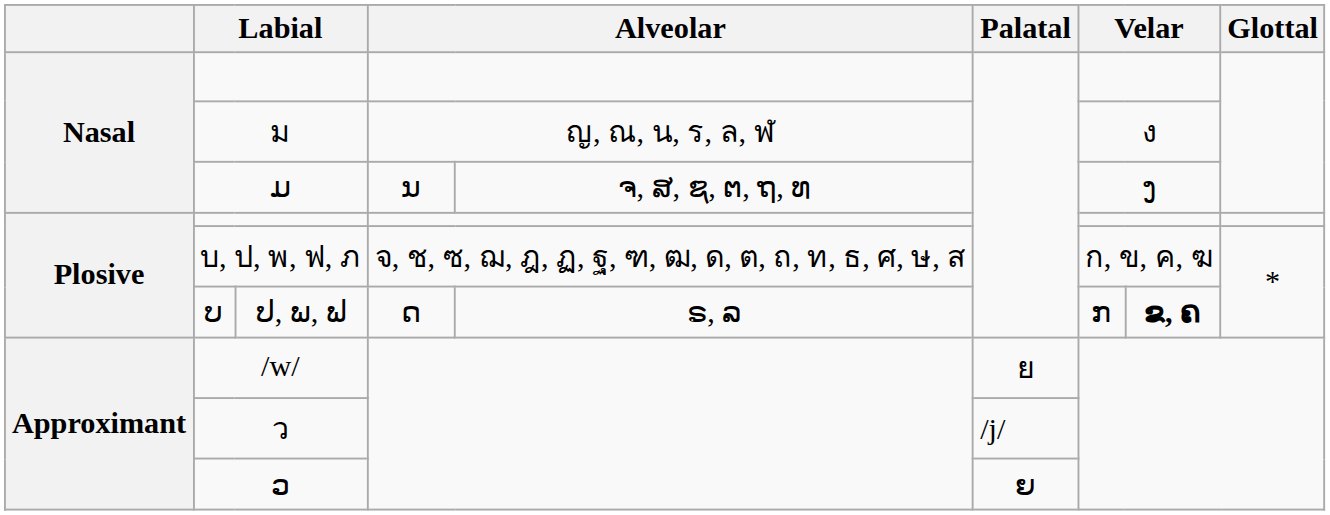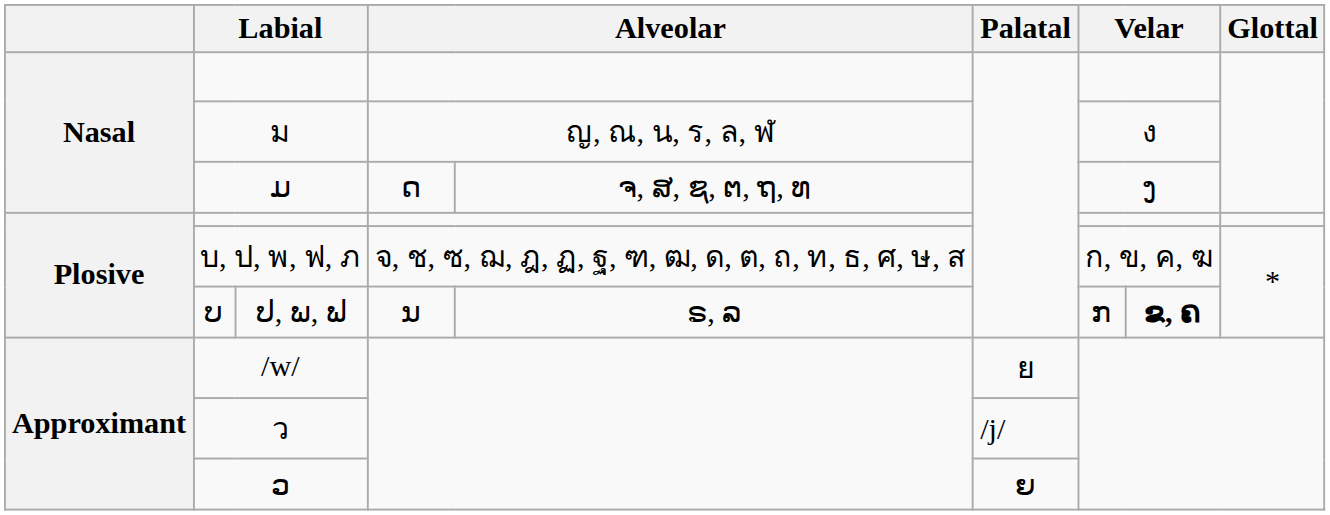ມ | column 4: ນ -> ດ
ບ | column 4: ດ -> ນ
